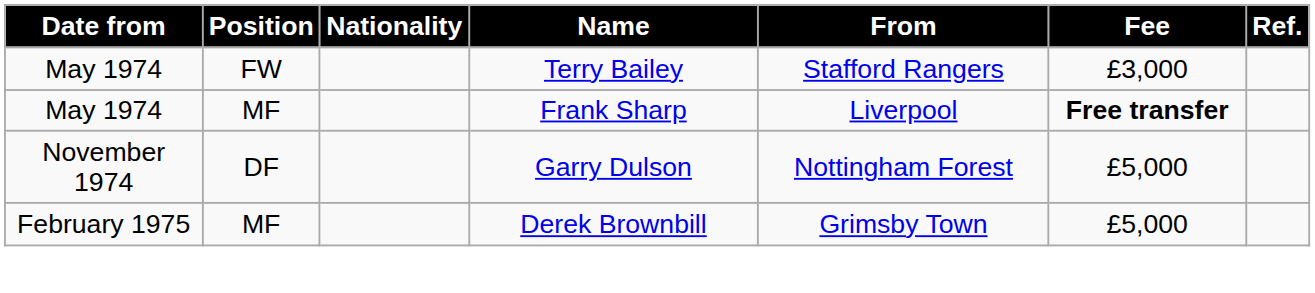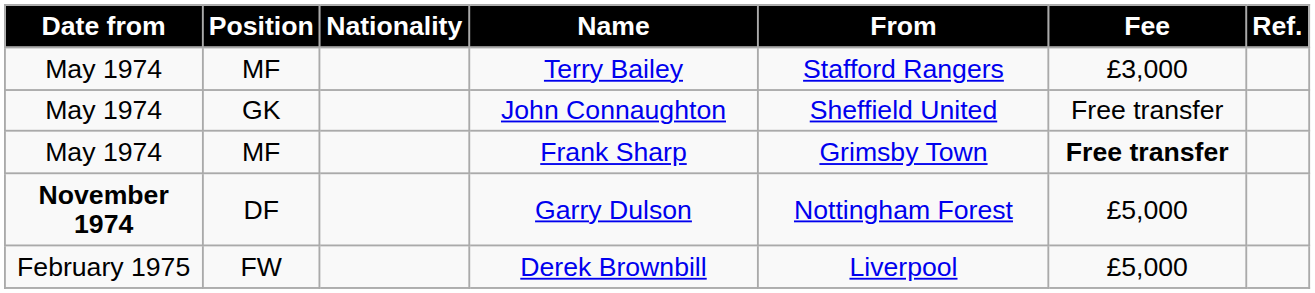Terry Bailey | Position: FW -> MF
+ row: May 1974 | GK | John Connaughton | Sheffield United | Free transfer
Frank Sharp | From: Liverpool -> Grimsby Town
Garry Dulson | Date from: normal -> bold
Derek Brownbill | Position: MF -> FW
Derek Brownbill | From: Grimsby Town -> Liverpool
